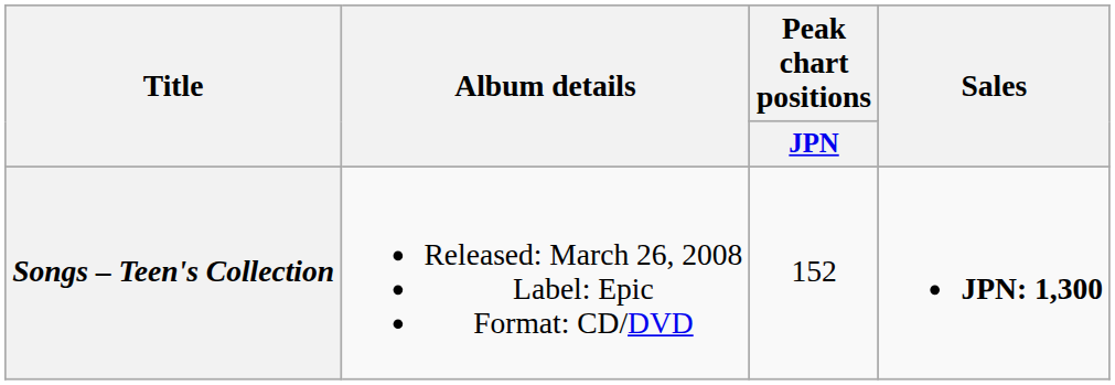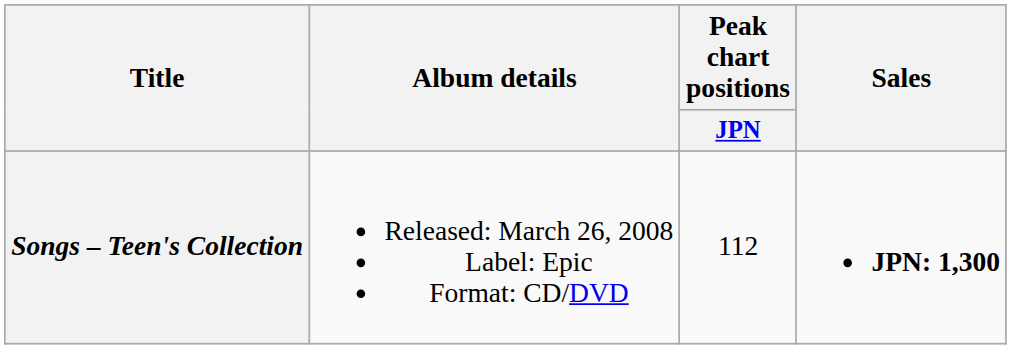Songs – Teen's Collection | Peak chart positions / JPN: 152 -> 112
